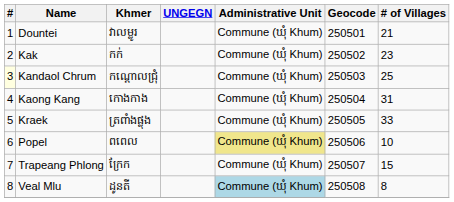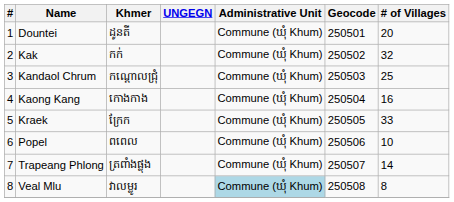Dountei | Khmer: វាលម្លូរ -> ដូនតី
Dountei | # of Villages: 21 -> 20
Kak | # of Villages: 23 -> 32
Kandaol Chrum | #: lightyellow background -> no background
Kaong Kang | # of Villages: 31 -> 16
Kraek | Khmer: ត្រពាំងផ្លុង -> ក្រែក
Popel | Administrative Unit: khaki background -> no background
Trapeang Phlong | Khmer: ក្រែក -> ត្រពាំងផ្លុង
Trapeang Phlong | # of Villages: 15 -> 14
Veal Mlu | Khmer: ដូនតី -> វាលម្លូរ
